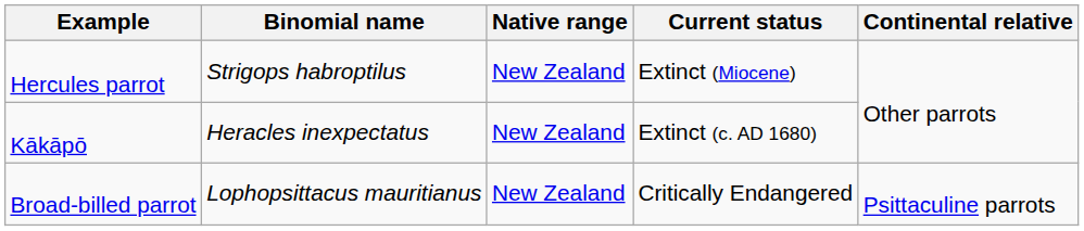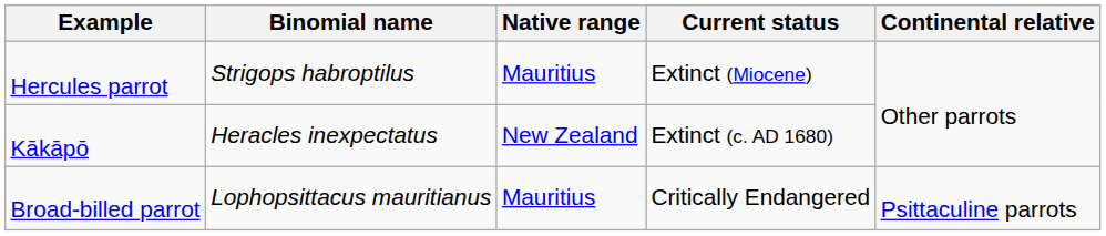Hercules parrot | Native range: New Zealand -> Mauritius
Broad-billed parrot | Native range: New Zealand -> Mauritius
